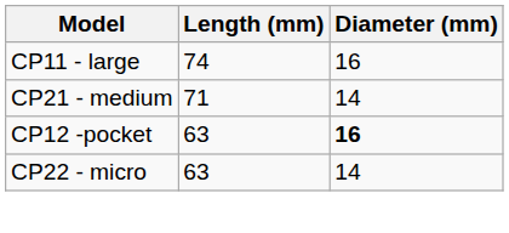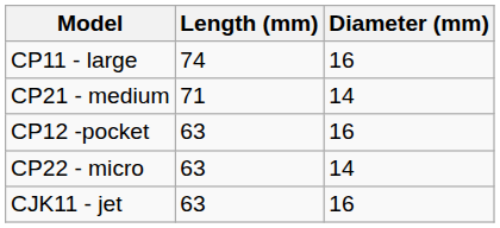CP12 -pocket | Diameter (mm): bold -> normal
+ row: CJK11 - jet | 63 | 16
